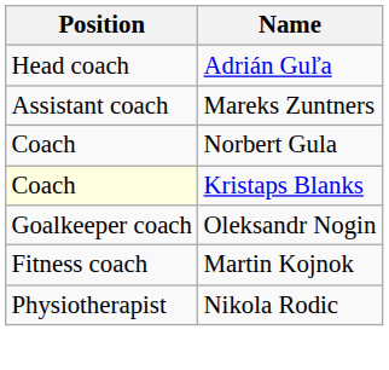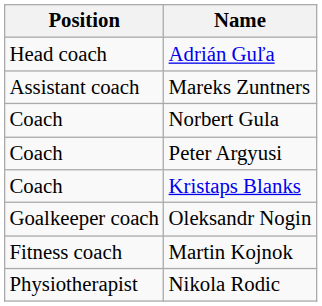+ row: Coach | Peter Argyusi
Kristaps Blanks | Position: lightyellow background -> no background
